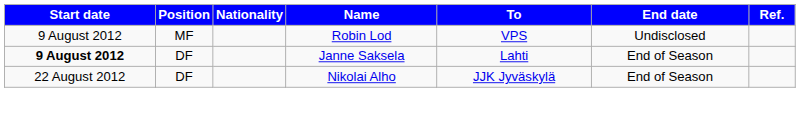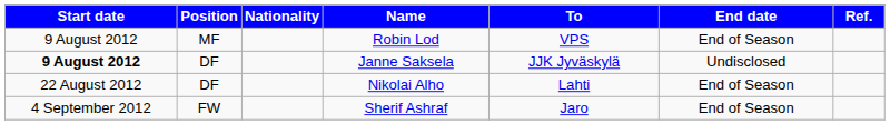Robin Lod | End date: Undisclosed -> End of Season
Janne Saksela | To: Lahti -> JJK Jyväskylä
Janne Saksela | End date: End of Season -> Undisclosed
Nikolai Alho | To: JJK Jyväskylä -> Lahti
+ row: 4 September 2012 | FW | Sherif Ashraf | Jaro | End of Season
